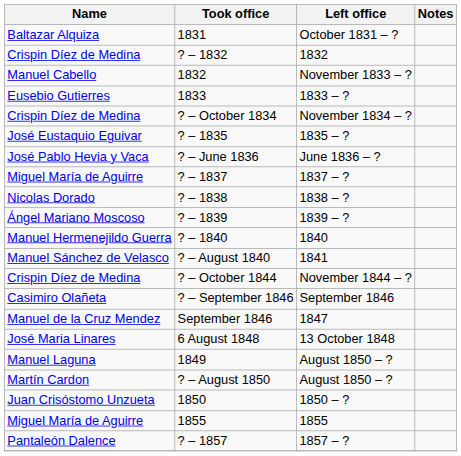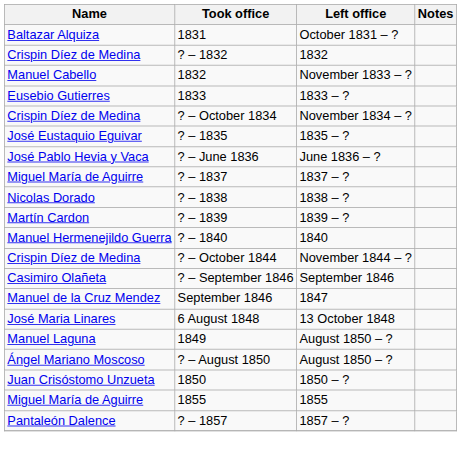? – 1839 | Name: Ángel Mariano Moscoso -> Martín Cardon
- row: Manuel Sánchez de Velasco | ? – August 1840 | 1841
? – August 1850 | Name: Martín Cardon -> Ángel Mariano Moscoso
